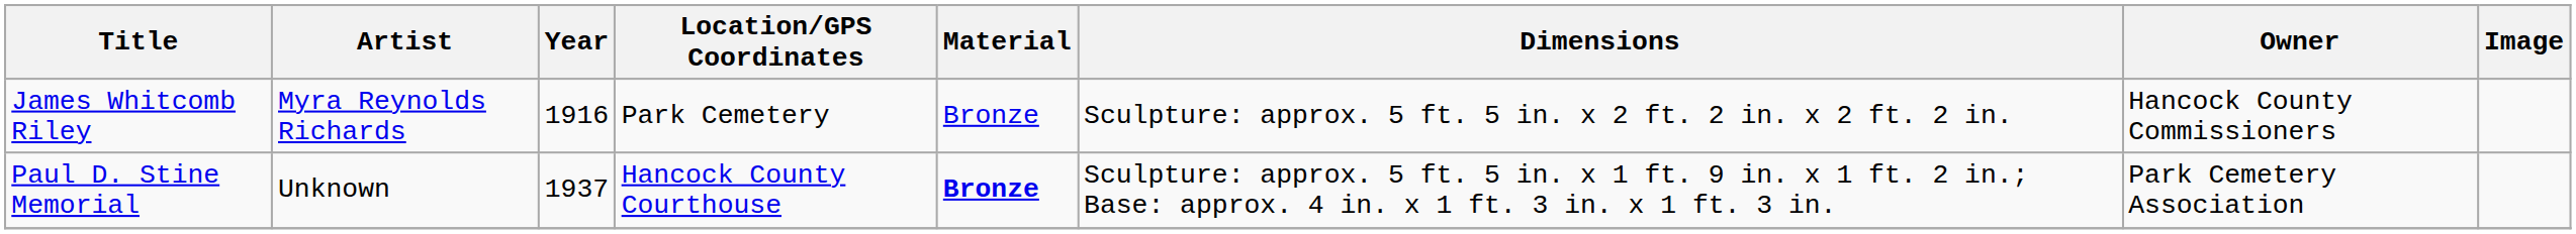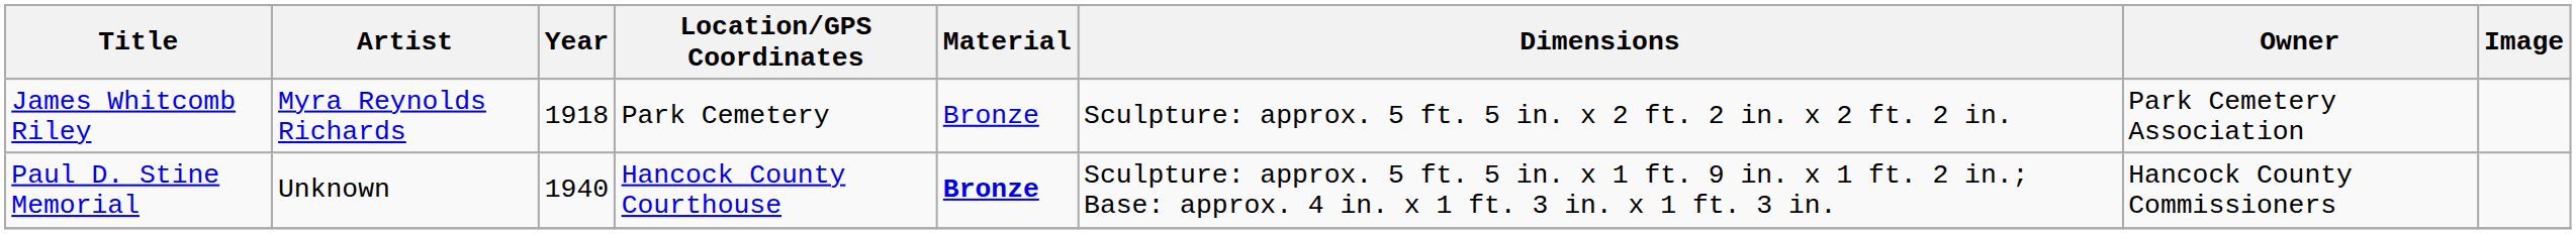James Whitcomb Riley | Year: 1916 -> 1918
James Whitcomb Riley | Owner: Hancock County Commissioners -> Park Cemetery Association
Paul D. Stine Memorial | Year: 1937 -> 1940
Paul D. Stine Memorial | Owner: Park Cemetery Association -> Hancock County Commissioners
